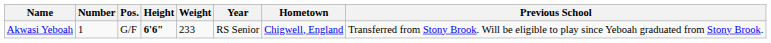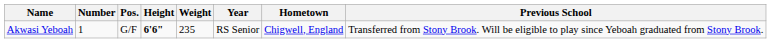Akwasi Yeboah | Weight: 233 -> 235
